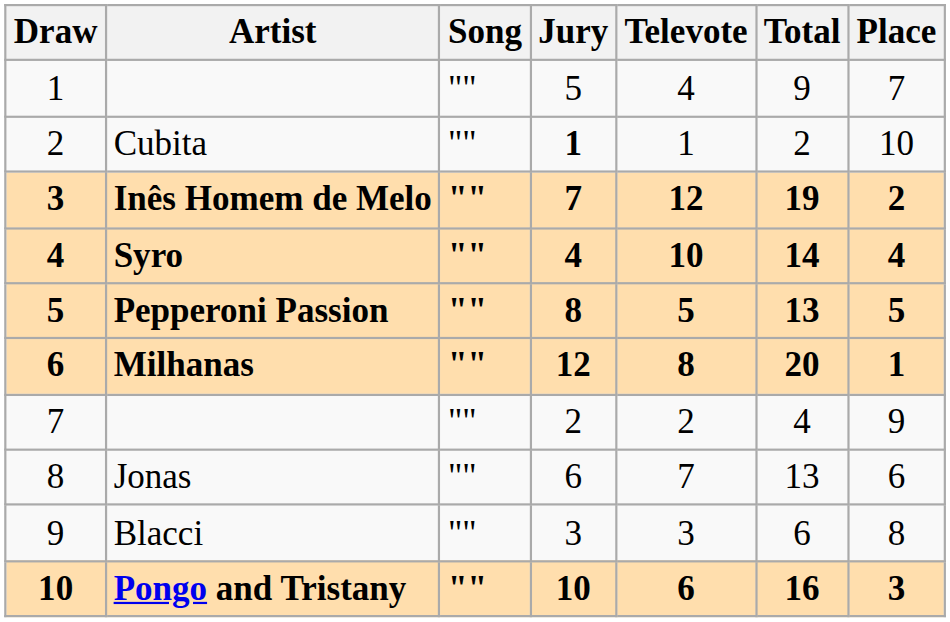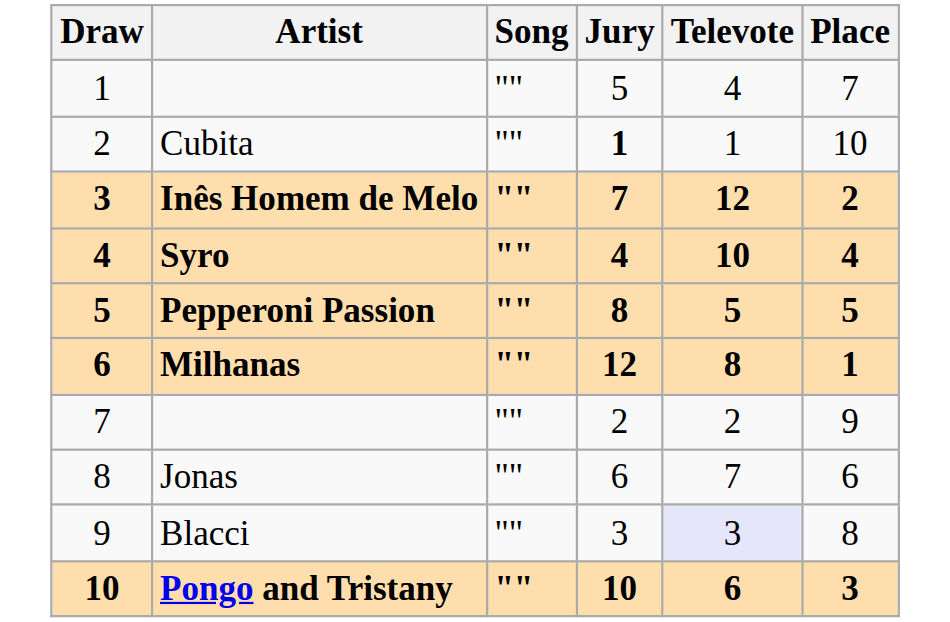- column: Total | 9 | 2 | 19 | 14 | 13 | 20 | 4 | 13 | 6 | 16
Blacci | Televote: no background -> lavender background
